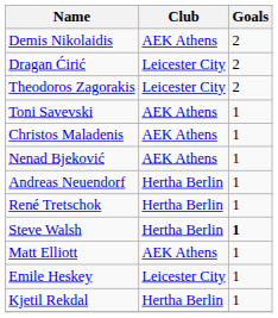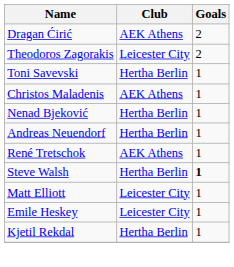- row: Demis Nikolaidis | AEK Athens | 2
Dragan Ćirić | Club: Leicester City -> AEK Athens
Toni Savevski | Club: AEK Athens -> Hertha Berlin
Nenad Bjeković | Club: AEK Athens -> Hertha Berlin
René Tretschok | Club: Hertha Berlin -> AEK Athens
Matt Elliott | Club: AEK Athens -> Leicester City
